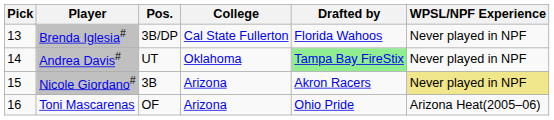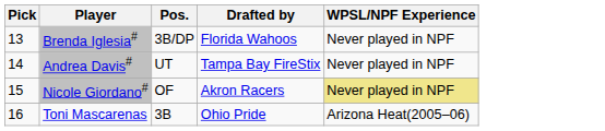- column: College | Cal State Fullerton | Oklahoma | Arizona | Arizona
Andrea Davis# | Drafted by: lightgreen background -> no background
Nicole Giordano# | Pos.: 3B -> OF
Toni Mascarenas | Pos.: OF -> 3B
